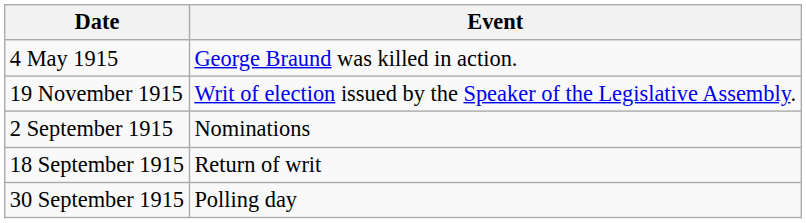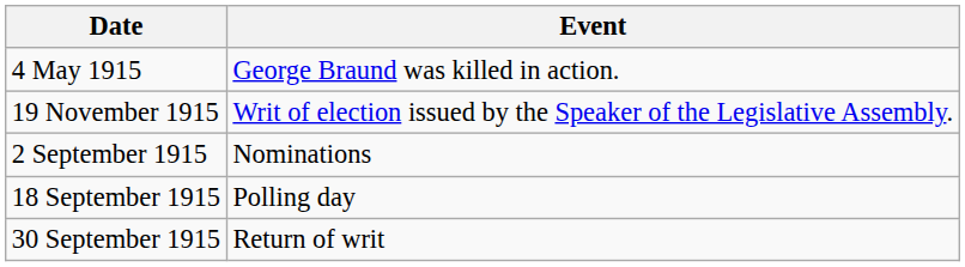18 September 1915 | Event: Return of writ -> Polling day
30 September 1915 | Event: Polling day -> Return of writ
